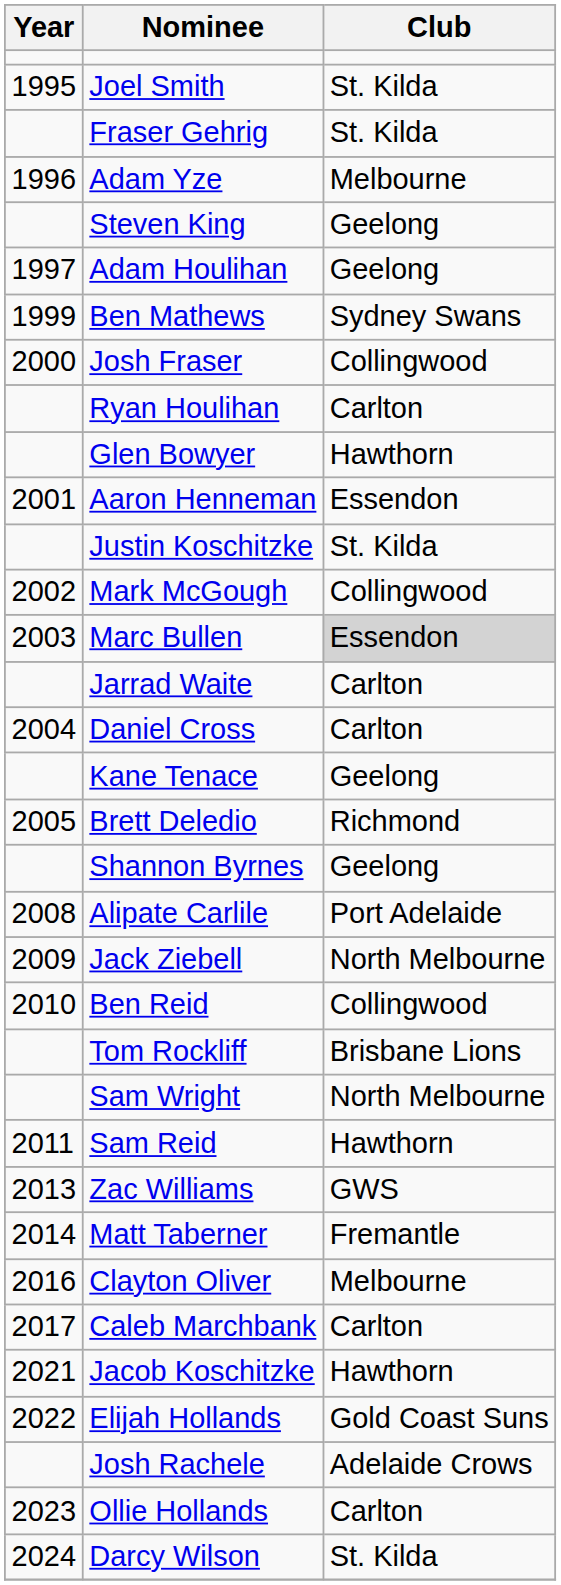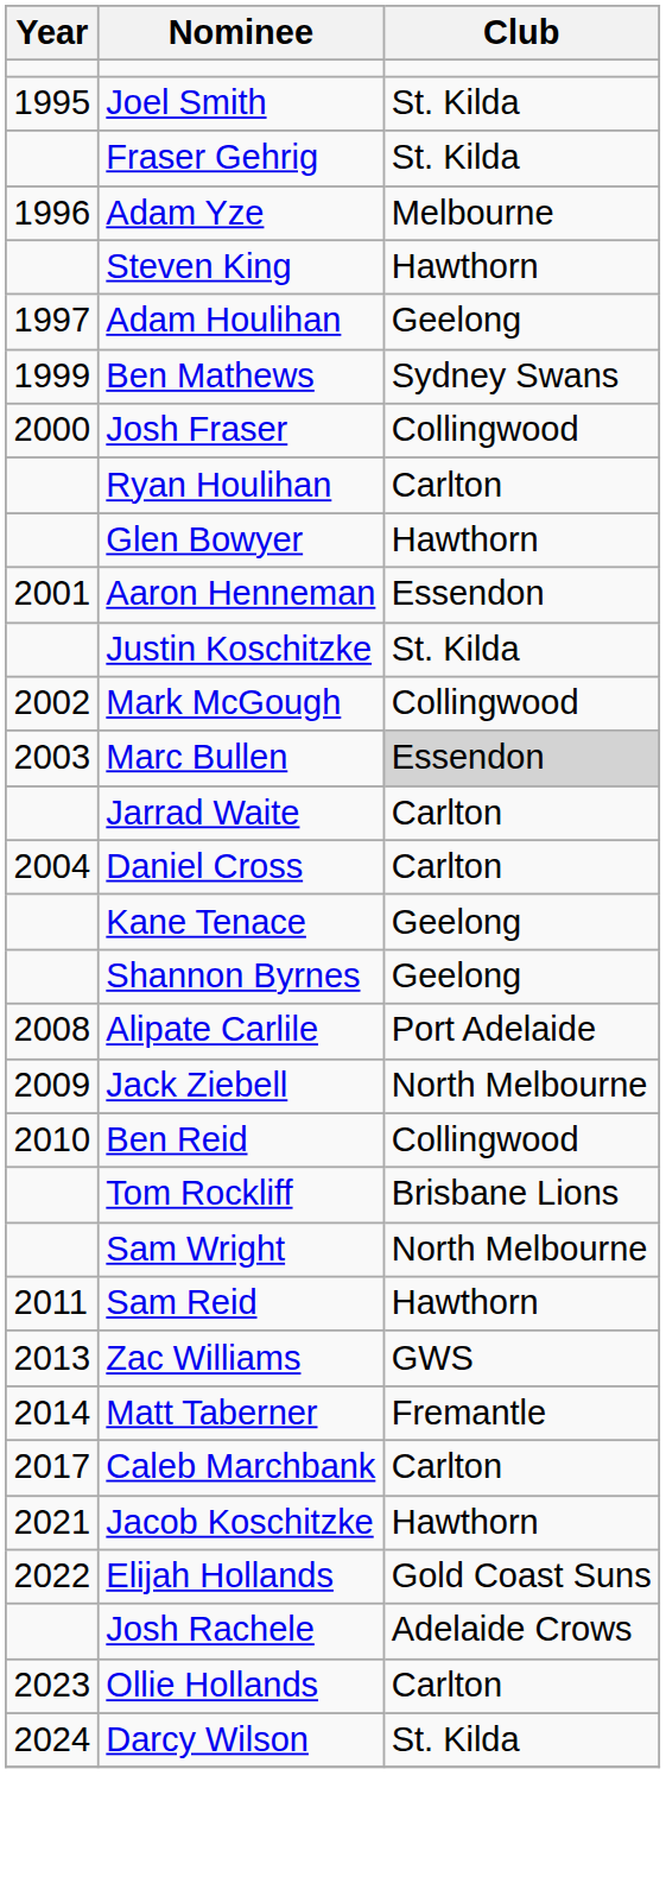Steven King | Club: Geelong -> Hawthorn
- row: 2005 | Brett Deledio | Richmond
- row: 2016 | Clayton Oliver | Melbourne
